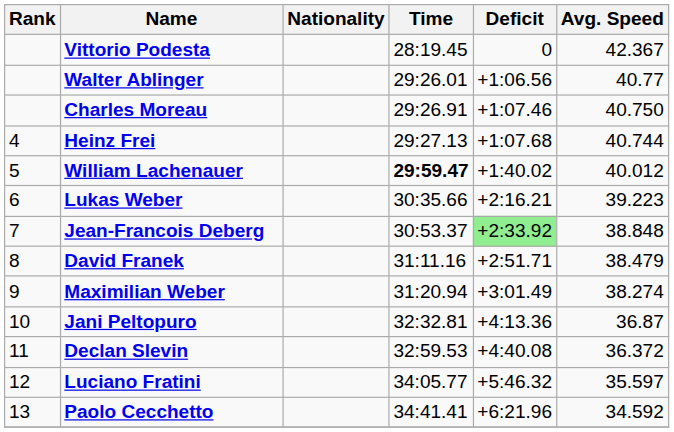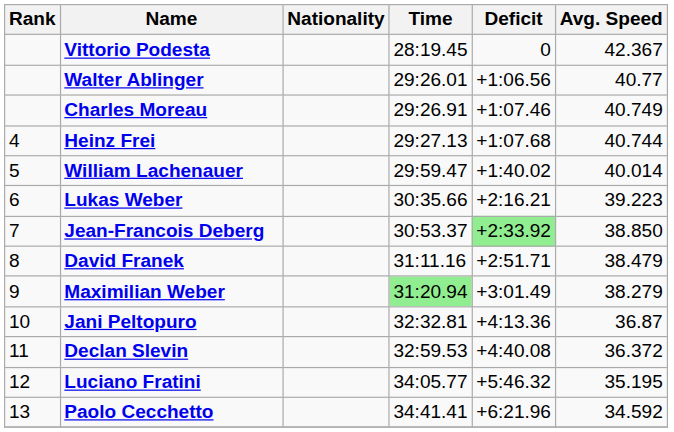Charles Moreau | Avg. Speed: 40.750 -> 40.749
William Lachenauer | Time: bold -> normal
William Lachenauer | Avg. Speed: 40.012 -> 40.014
Jean-Francois Deberg | Avg. Speed: 38.848 -> 38.850
Maximilian Weber | Time: no background -> lightgreen background
Maximilian Weber | Avg. Speed: 38.274 -> 38.279
Luciano Fratini | Avg. Speed: 35.597 -> 35.195
